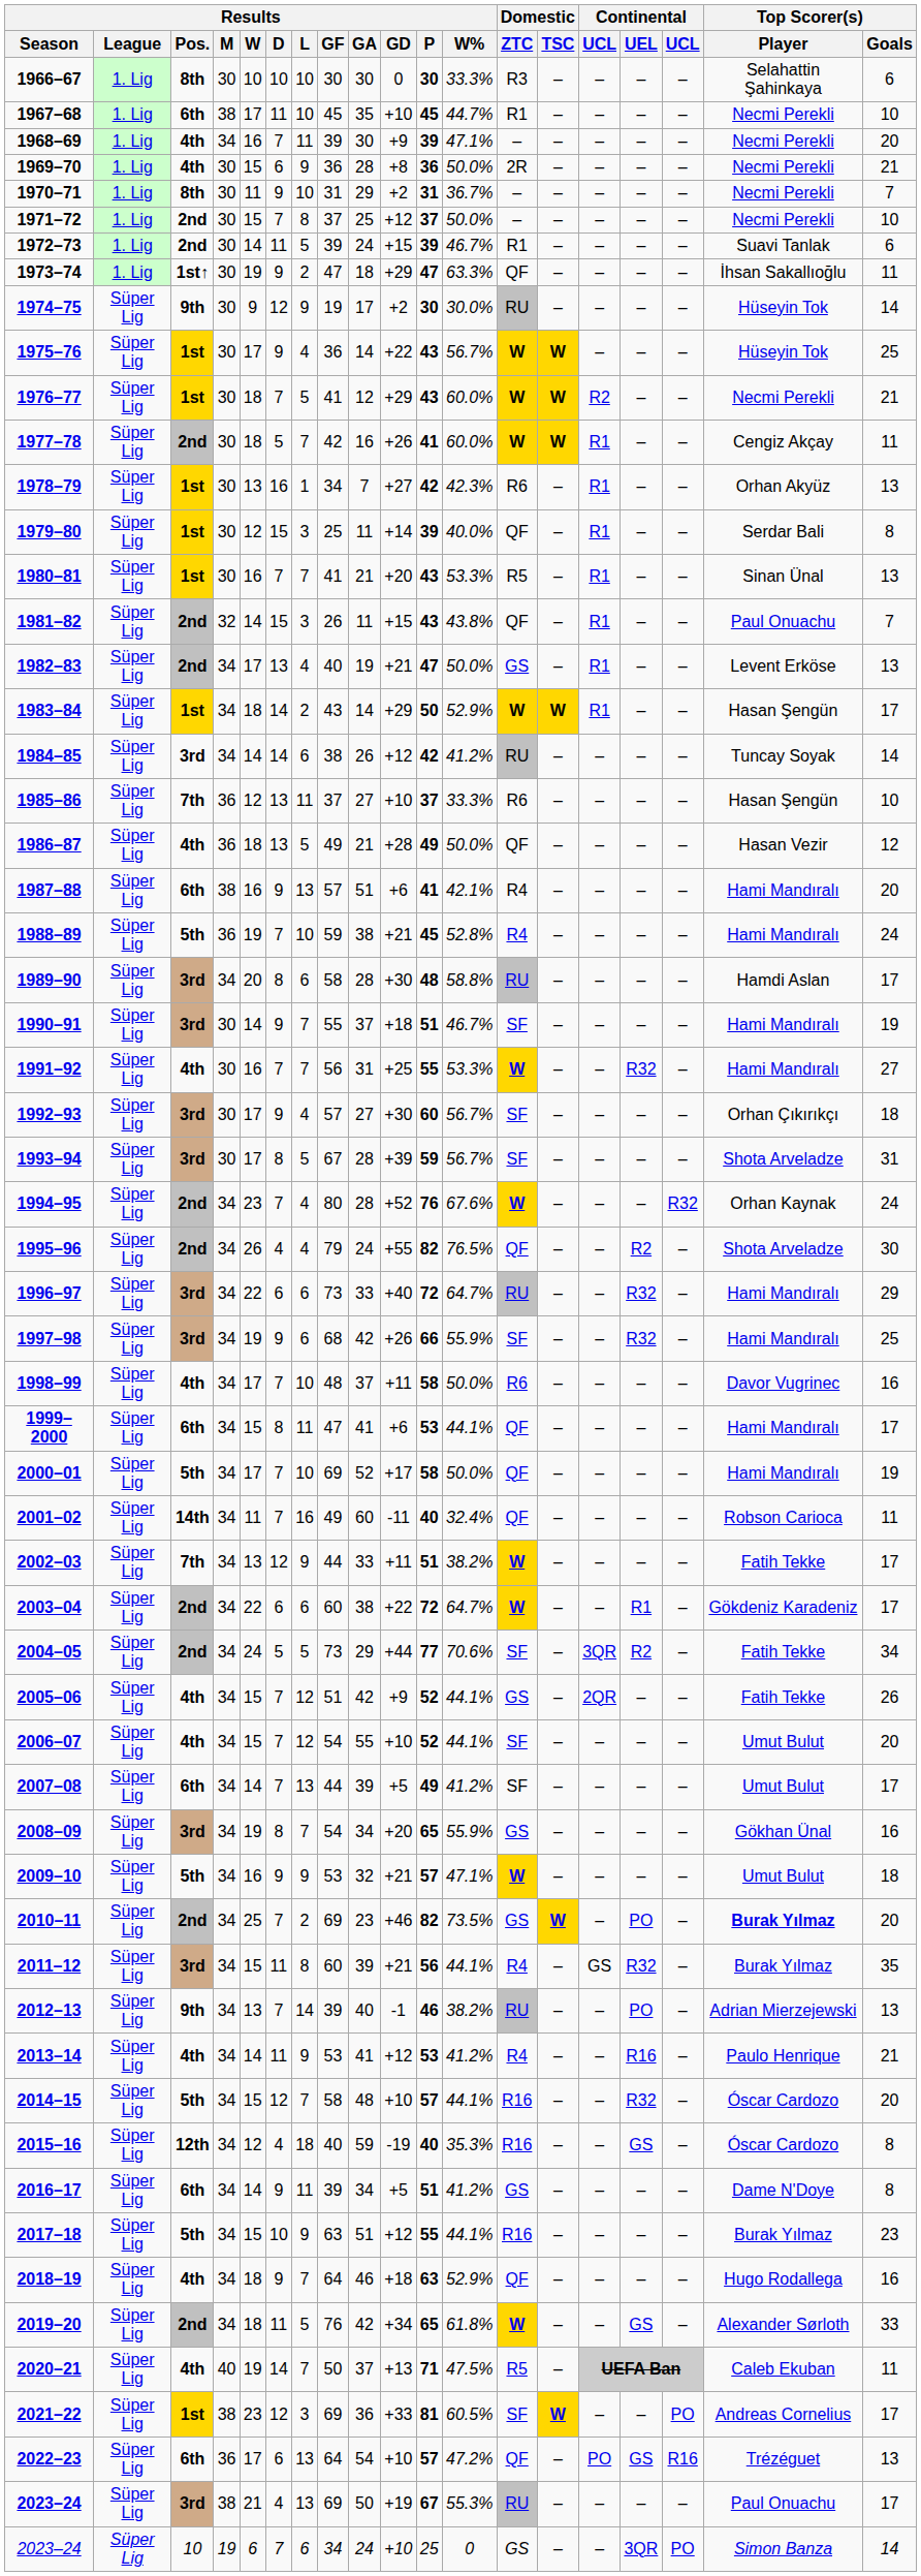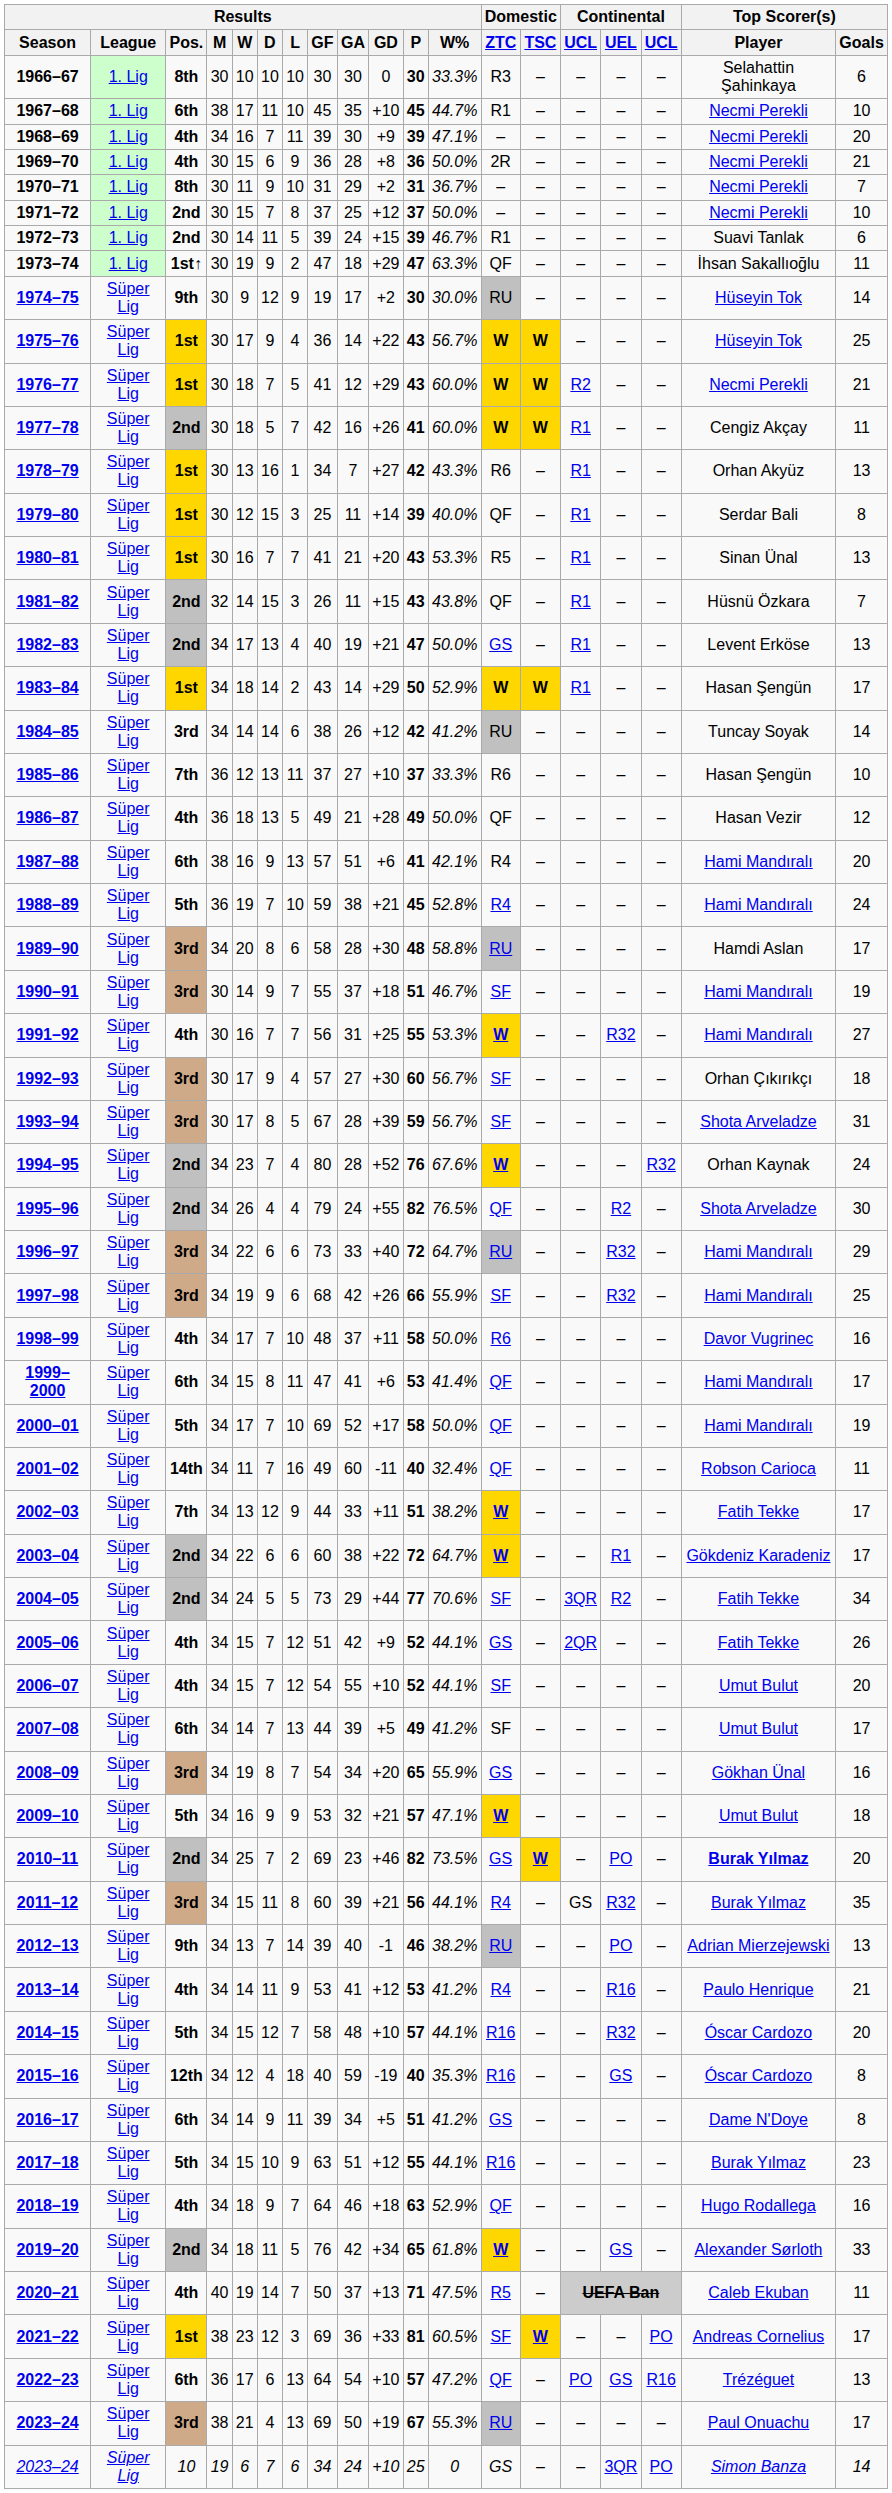1978–79 | Results / W%: 42.3% -> 43.3%
1981–82 | Top Scorer(s) / Player: Paul Onuachu -> Hüsnü Özkara
1999–2000 | Results / W%: 44.1% -> 41.4%
